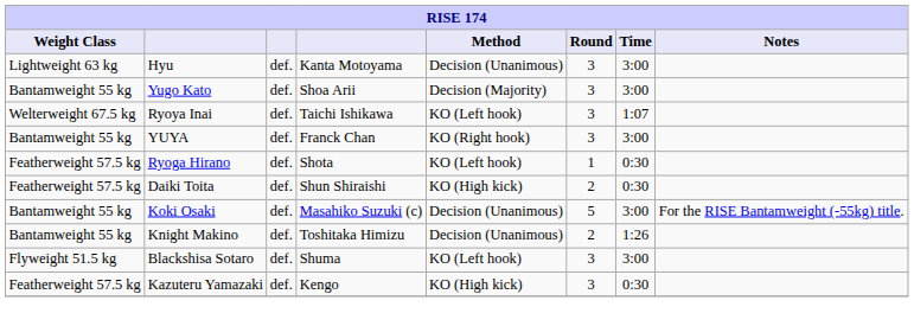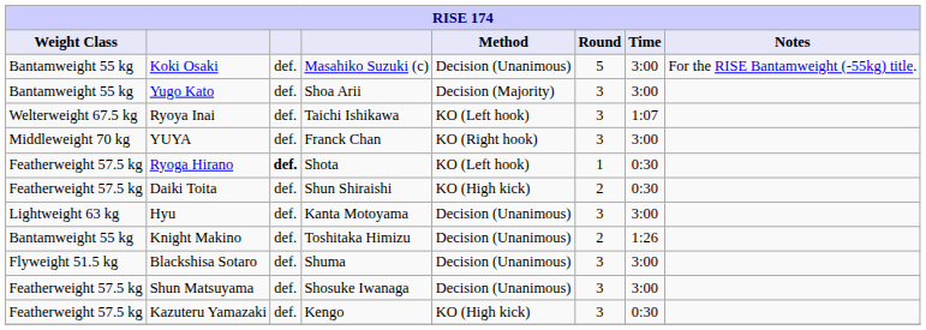rows swapped: Koki Osaki <-> Hyu
YUYA | Weight Class: Bantamweight 55 kg -> Middleweight 70 kg
Ryoga Hirano | column 3: normal -> bold
Blackshisa Sotaro | Method: KO (Left hook) -> Decision (Unanimous)
+ row: Featherweight 57.5 kg | Shun Matsuyama | def. | Shosuke Iwanaga | Decision (Unanimous) | 3 | 3:00
